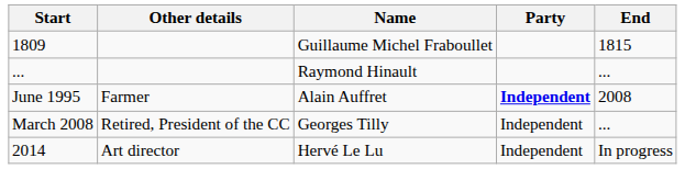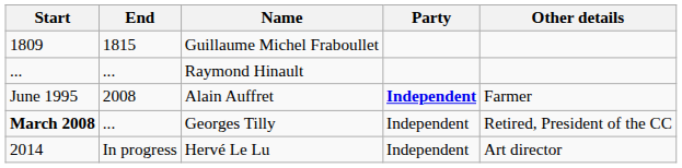columns swapped: End <-> Other details
Georges Tilly | Start: normal -> bold
